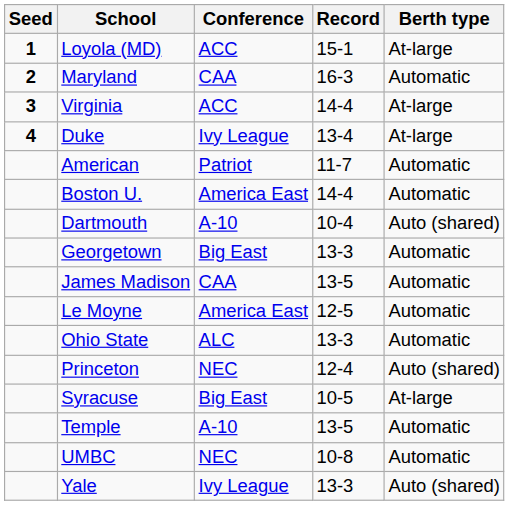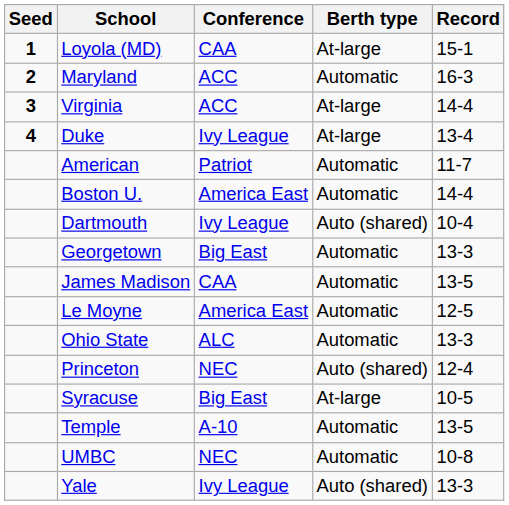columns swapped: Berth type <-> Record
Loyola (MD) | Conference: ACC -> CAA
Maryland | Conference: CAA -> ACC
Dartmouth | Conference: A-10 -> Ivy League
